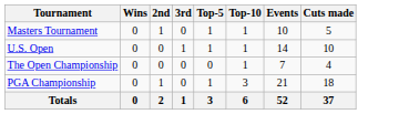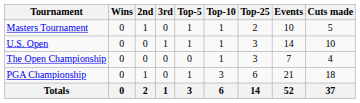+ column: Top-25 | 2 | 3 | 3 | 6 | 14
